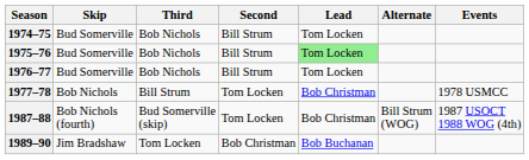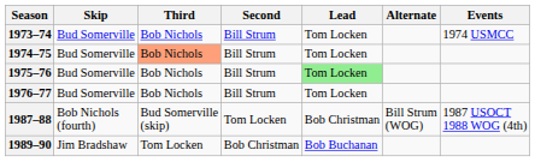+ row: 1973–74 | Bud Somerville | Bob Nichols | Bill Strum | Tom Locken | 1974 USMCC
1974–75 | Third: no background -> lightsalmon background
- row: 1977–78 | Bob Nichols | Bill Strum | Tom Locken | Bob Christman | 1978 USMCC
